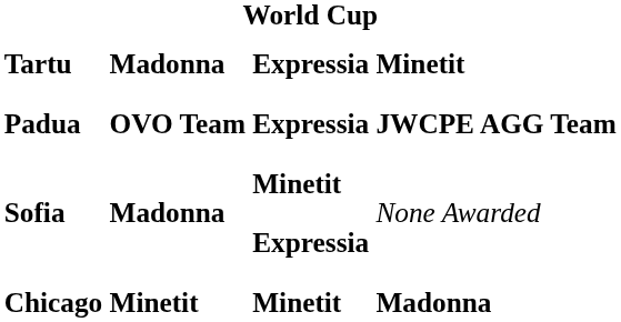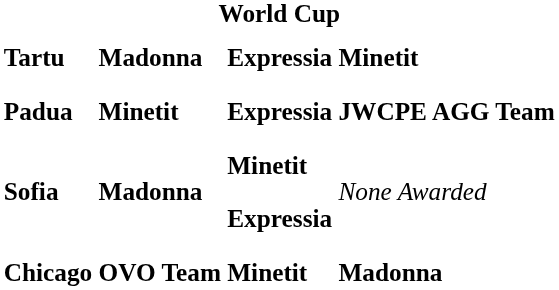Padua | column 2: OVO Team -> Minetit
Chicago | column 2: Minetit -> OVO Team
